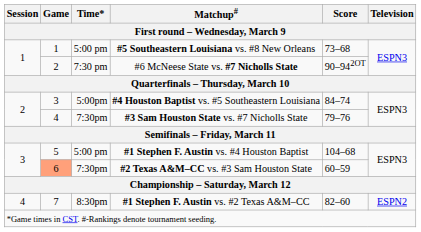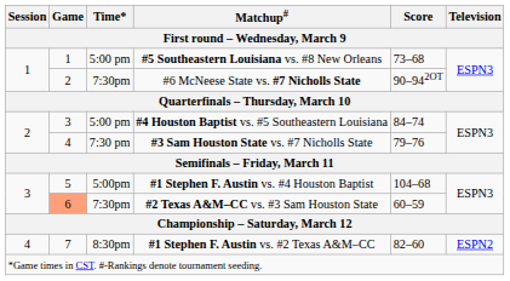#6 McNeese State vs. #7 Nicholls State | Time*: 7:30 pm -> 7:30pm
#4 Houston Baptist vs. #5 Southeastern Louisiana | Time*: 5:00pm -> 5:00 pm
#3 Sam Houston State vs. #7 Nicholls State | Time*: 7:30pm -> 7:30 pm
#1 Stephen F. Austin vs. #4 Houston Baptist | Time*: 5:00 pm -> 5:00pm
